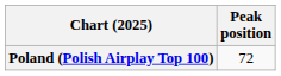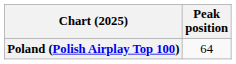Poland (Polish Airplay Top 100) | Peak position: 72 -> 64
